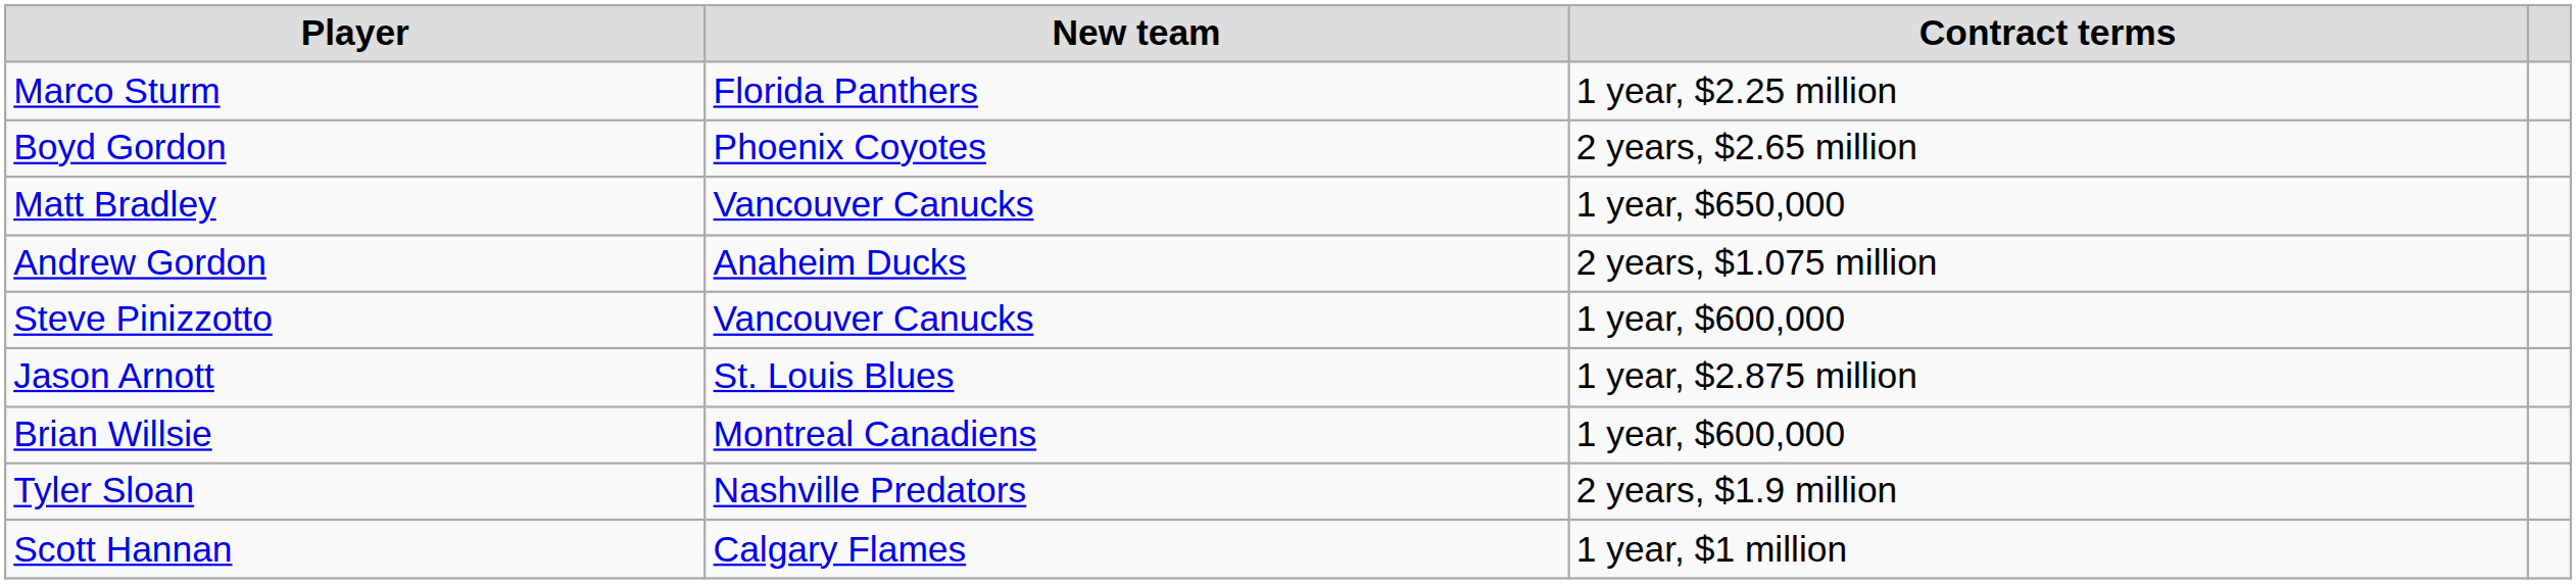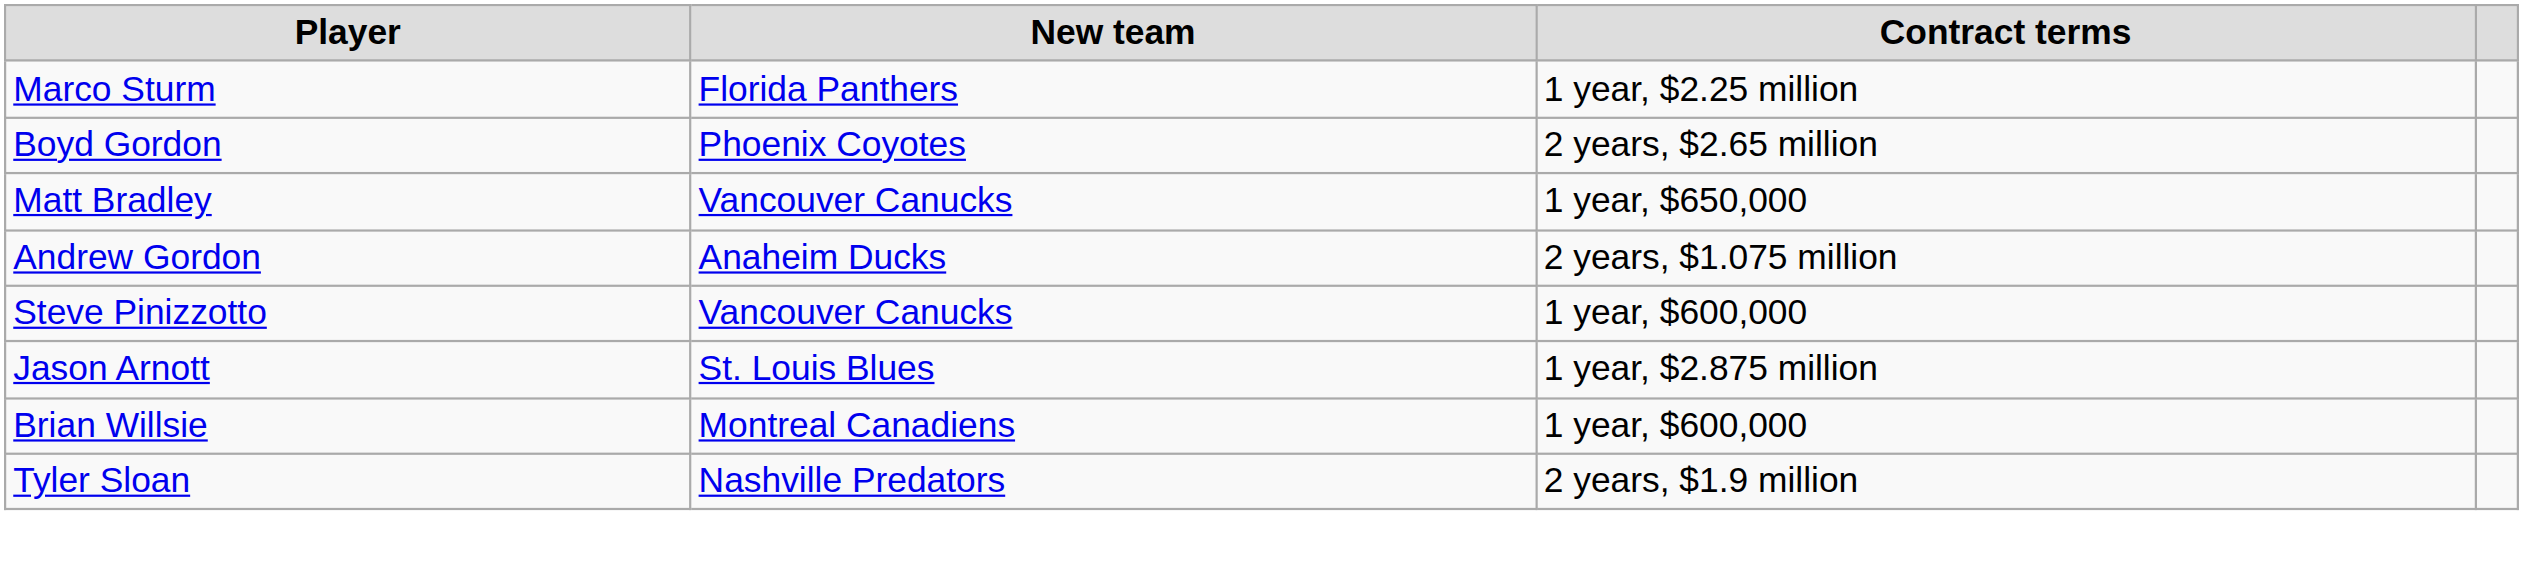- row: Scott Hannan | Calgary Flames | 1 year, $1 million
